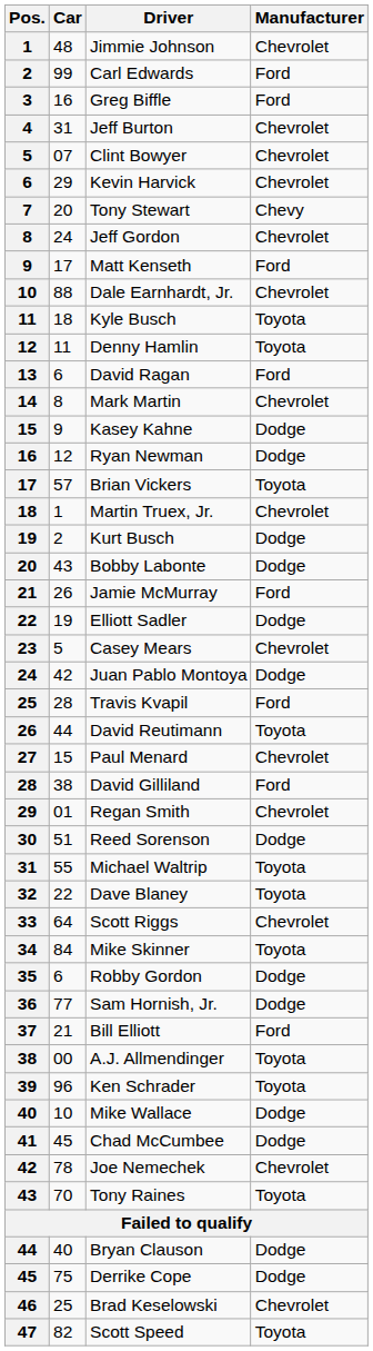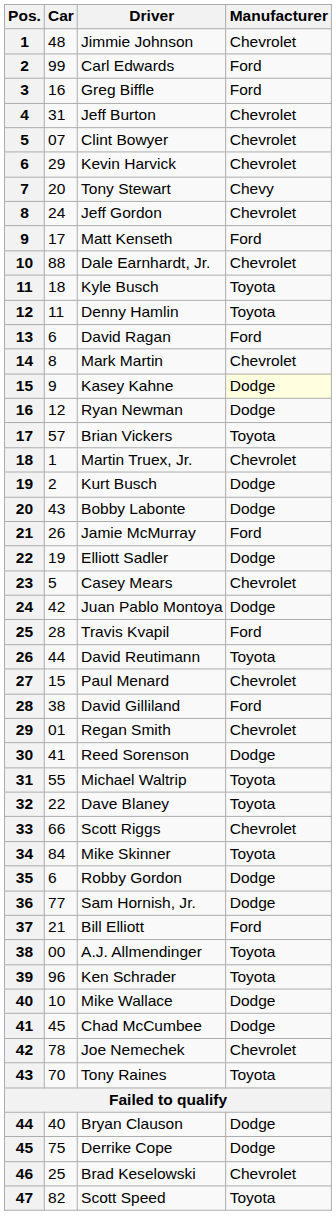Kasey Kahne | Manufacturer: no background -> lightyellow background
Reed Sorenson | Car: 51 -> 41
Scott Riggs | Car: 64 -> 66
